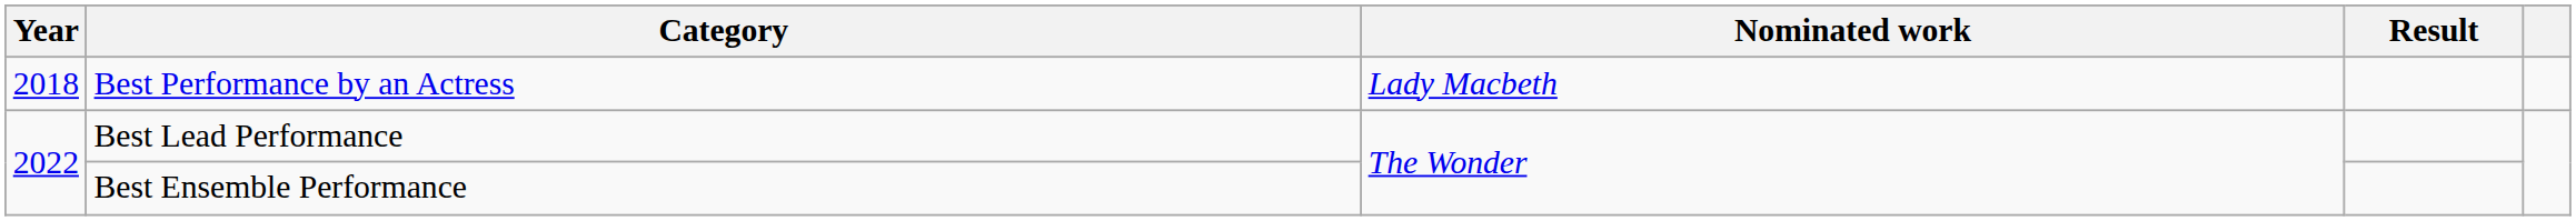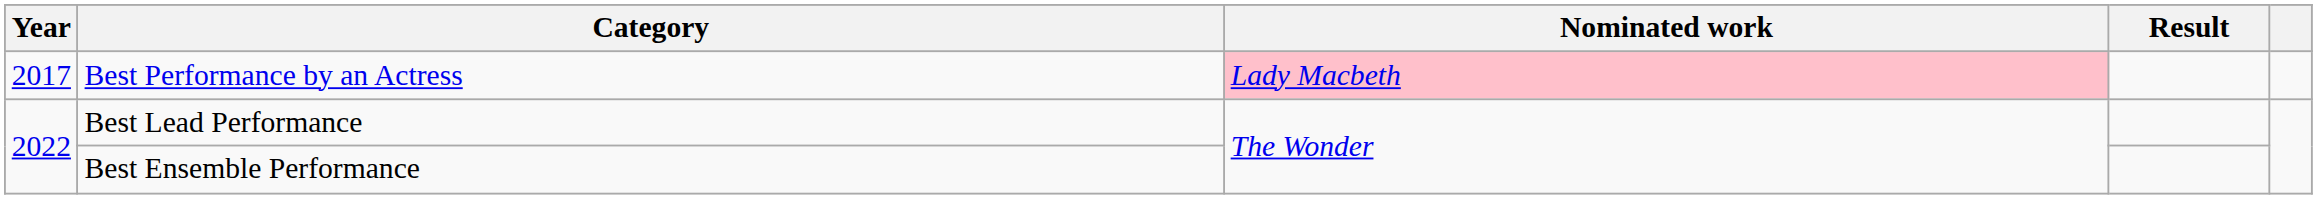Best Performance by an Actress | Year: 2018 -> 2017
Best Performance by an Actress | Nominated work: no background -> pink background
